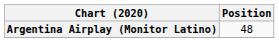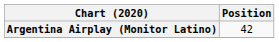Argentina Airplay (Monitor Latino) | Position: 48 -> 42
